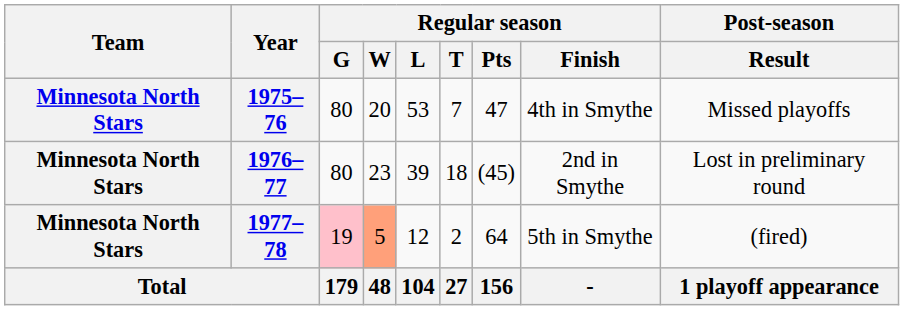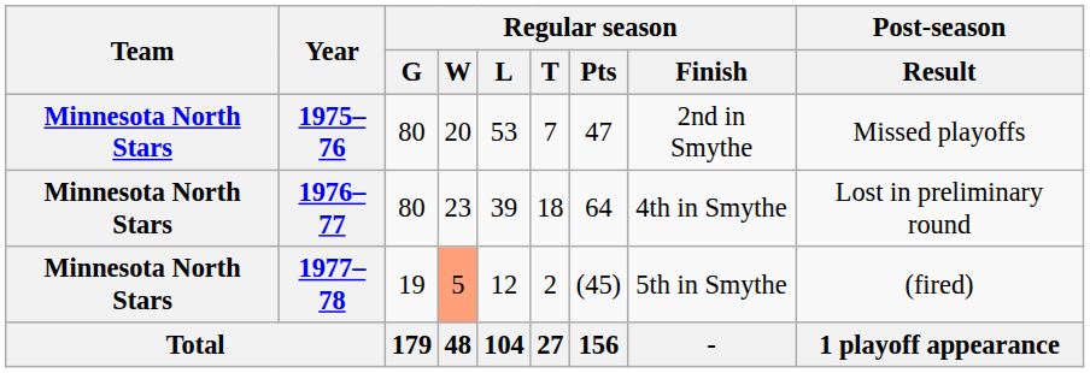1975–76 | Regular season / Finish: 4th in Smythe -> 2nd in Smythe
1976–77 | Regular season / Pts: (45) -> 64
1976–77 | Regular season / Finish: 2nd in Smythe -> 4th in Smythe
1977–78 | Regular season / G: pink background -> no background
1977–78 | Regular season / Pts: 64 -> (45)
